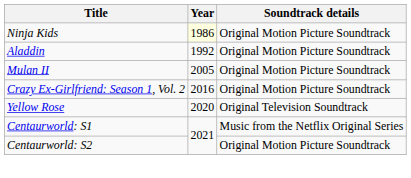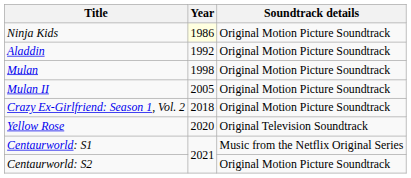+ row: Mulan | 1998 | Original Motion Picture Soundtrack
Crazy Ex-Girlfriend: Season 1, Vol. 2 | Year: 2016 -> 2018
